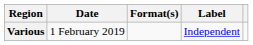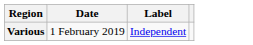- column: Format(s)
